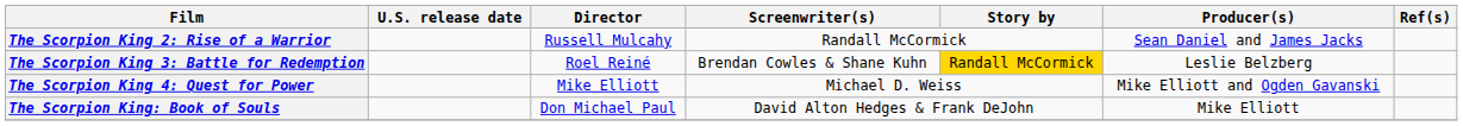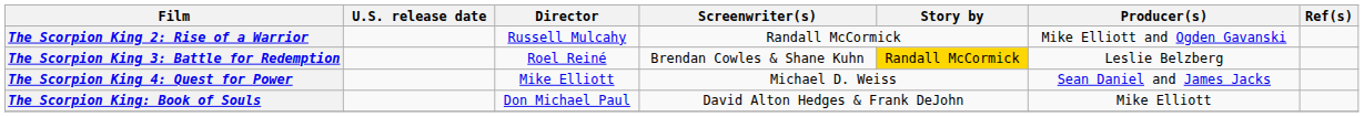The Scorpion King 2: Rise of a Warrior | Producer(s): Sean Daniel and James Jacks -> Mike Elliott and Ogden Gavanski
The Scorpion King 4: Quest for Power | Producer(s): Mike Elliott and Ogden Gavanski -> Sean Daniel and James Jacks
